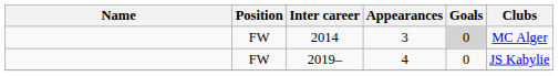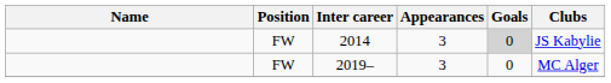2014 | Clubs: MC Alger -> JS Kabylie
2019– | Appearances: 4 -> 3
2019– | Clubs: JS Kabylie -> MC Alger
